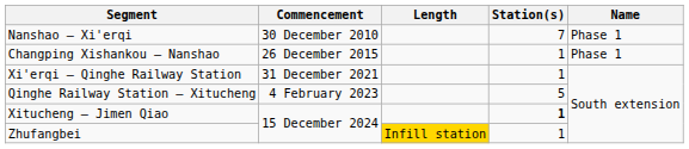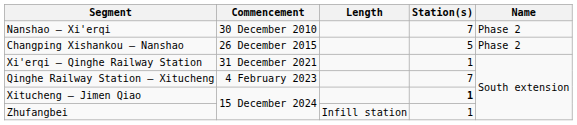Nanshao — Xi'erqi | Name: Phase 1 -> Phase 2
Changping Xishankou — Nanshao | Station(s): 1 -> 5
Changping Xishankou — Nanshao | Name: Phase 1 -> Phase 2
Qinghe Railway Station — Xitucheng | Station(s): 5 -> 7
Zhufangbei | Length: gold background -> no background
